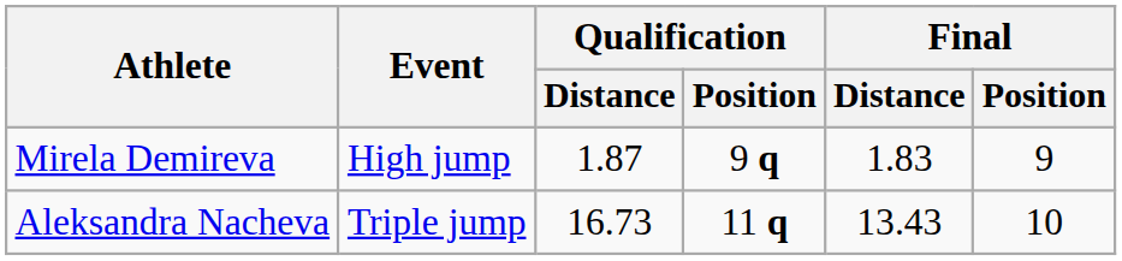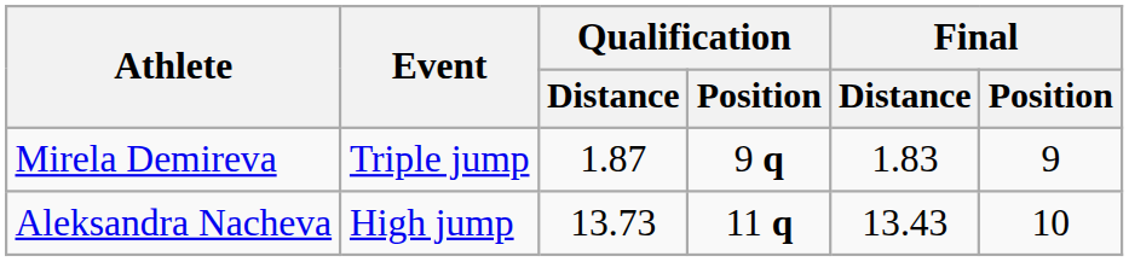Mirela Demireva | Event: High jump -> Triple jump
Aleksandra Nacheva | Event: Triple jump -> High jump
Aleksandra Nacheva | Qualification / Distance: 16.73 -> 13.73
